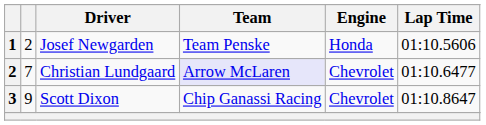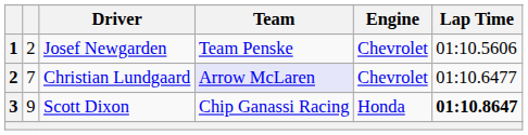Josef Newgarden | Engine: Honda -> Chevrolet
Scott Dixon | Engine: Chevrolet -> Honda
Scott Dixon | Lap Time: normal -> bold
